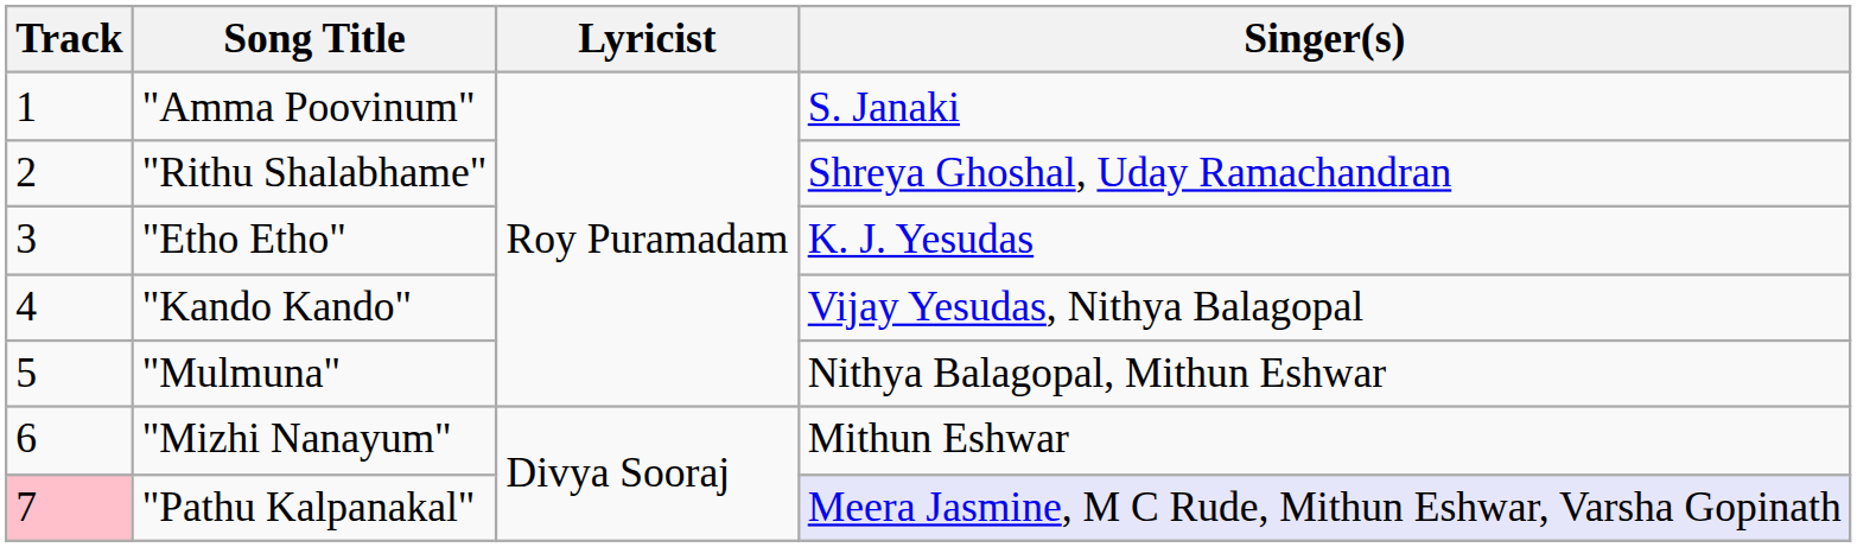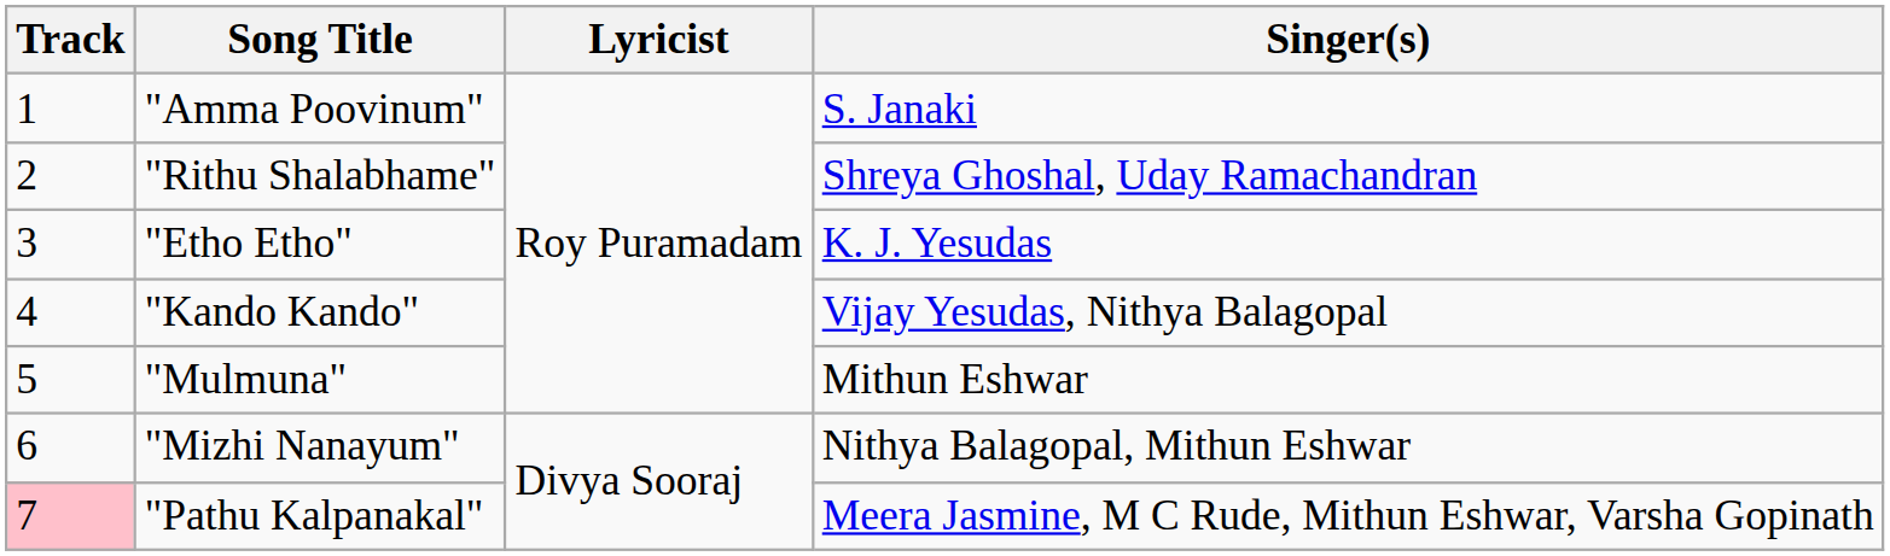"Mulmuna" | Singer(s): Nithya Balagopal, Mithun Eshwar -> Mithun Eshwar
"Mizhi Nanayum" | Singer(s): Mithun Eshwar -> Nithya Balagopal, Mithun Eshwar
"Pathu Kalpanakal" | Singer(s): lavender background -> no background
